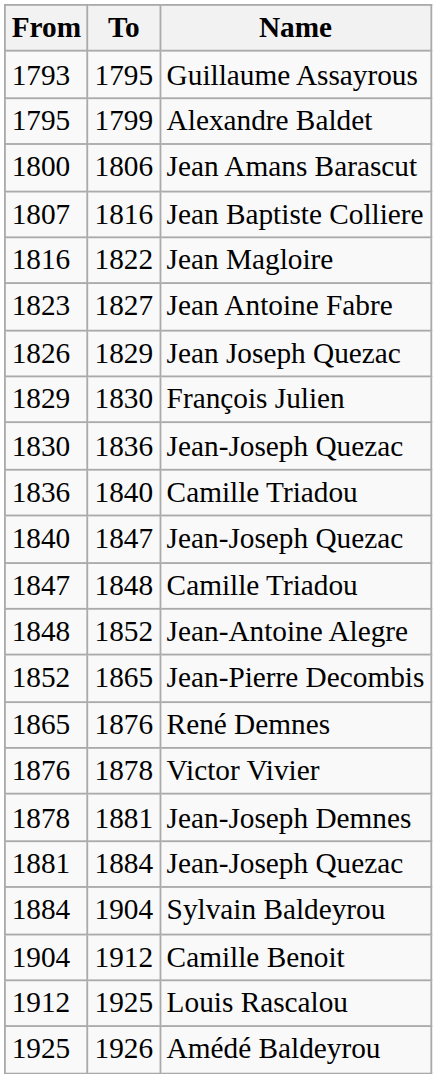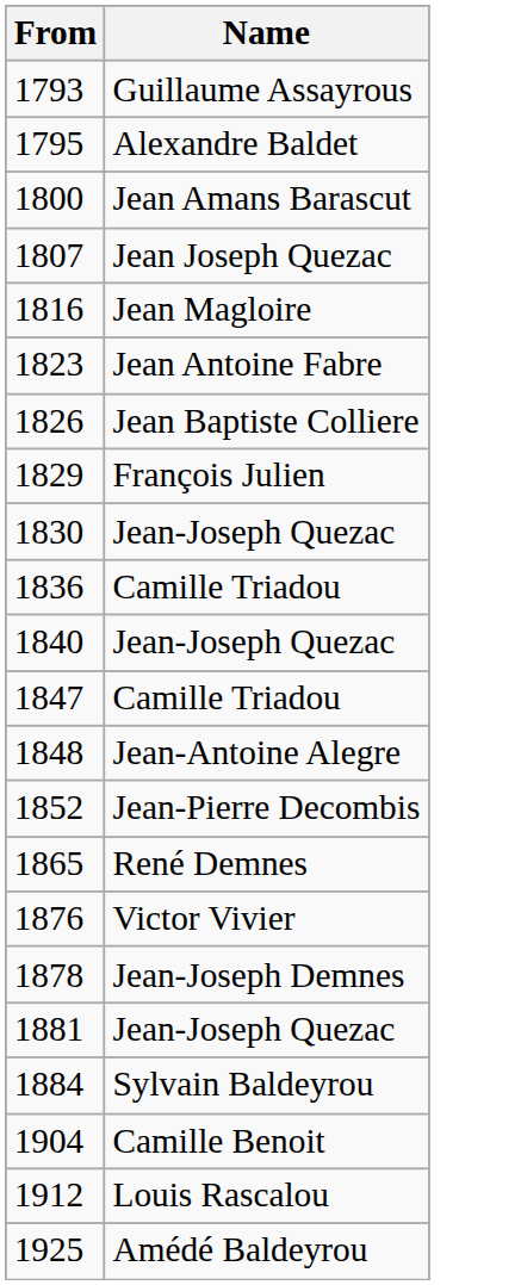- column: To | 1795 | 1799 | 1806 | 1816 | 1822 | 1827 | 1829 | 1830 | 1836 | 1840 | 1847 | 1848 | 1852 | 1865 | 1876 | 1878 | 1881 | 1884 | 1904 | 1912 | 1925 | 1926
1807 | Name: Jean Baptiste Colliere -> Jean Joseph Quezac
1826 | Name: Jean Joseph Quezac -> Jean Baptiste Colliere
